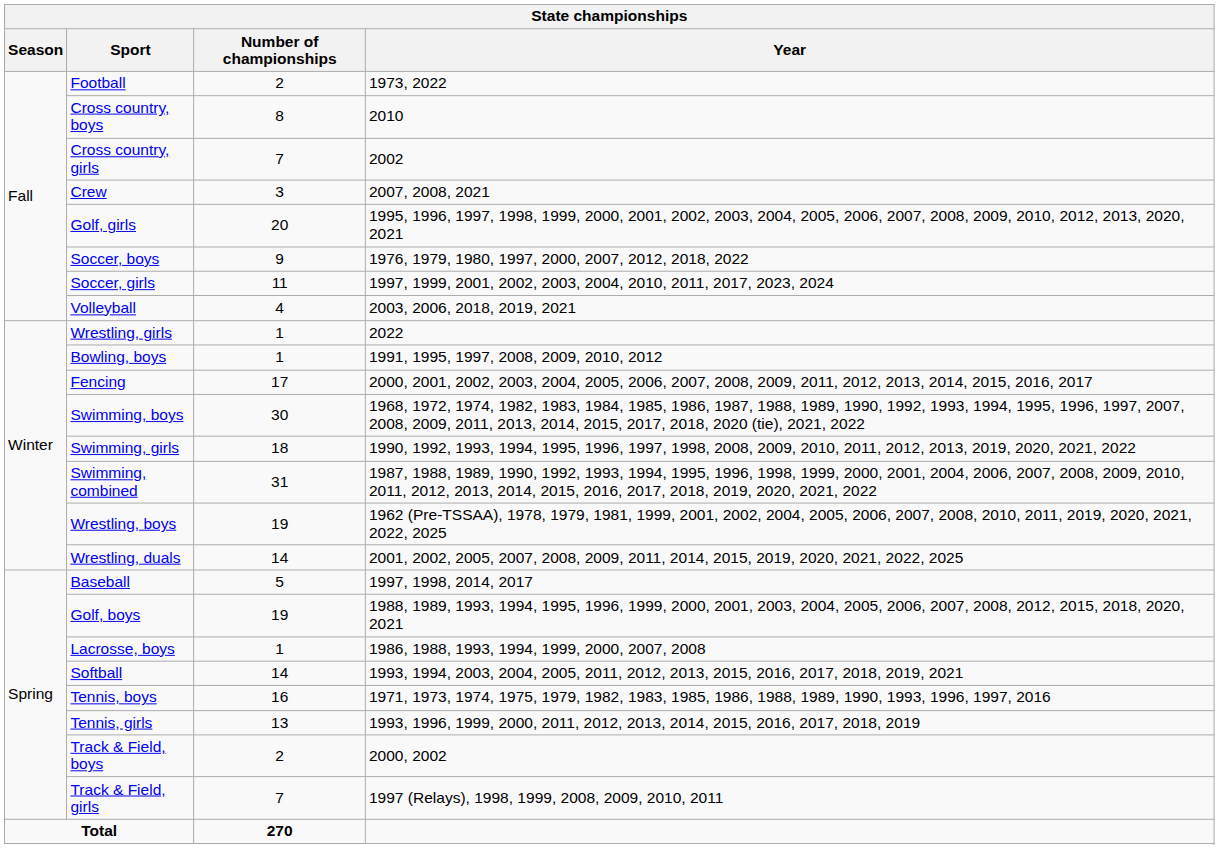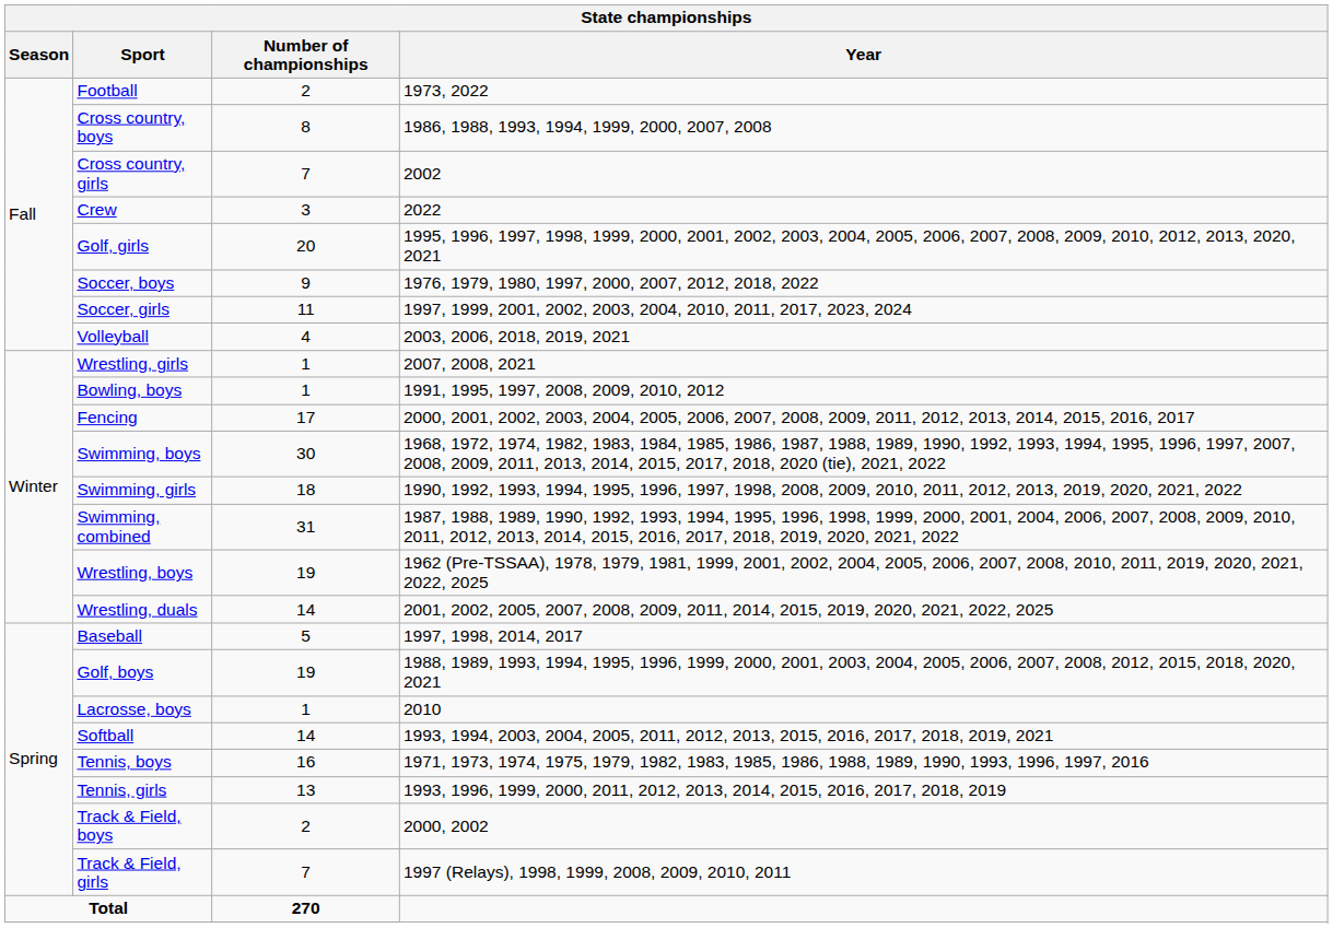Cross country, boys | Year: 2010 -> 1986, 1988, 1993, 1994, 1999, 2000, 2007, 2008
Crew | Year: 2007, 2008, 2021 -> 2022
Wrestling, girls | Year: 2022 -> 2007, 2008, 2021
Lacrosse, boys | Year: 1986, 1988, 1993, 1994, 1999, 2000, 2007, 2008 -> 2010
